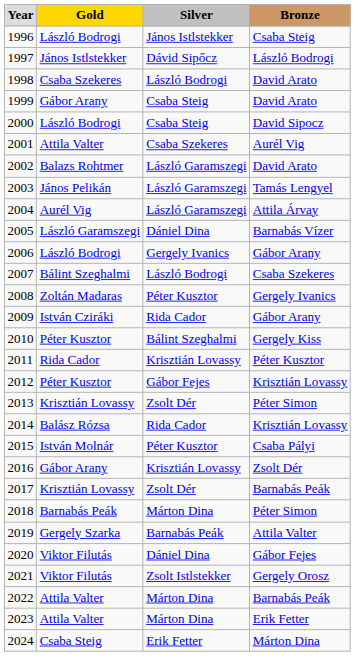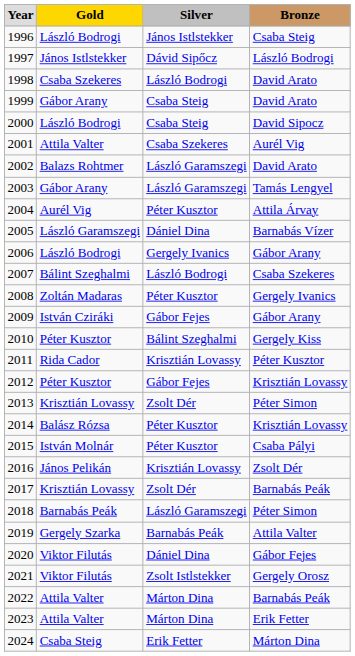2003 | column 2: János Pelikán -> Gábor Arany
2004 | column 3: László Garamszegi -> Péter Kusztor
2009 | column 3: Rida Cador -> Gábor Fejes
2014 | column 3: Rida Cador -> Péter Kusztor
2016 | column 2: Gábor Arany -> János Pelikán
2018 | column 3: Márton Dina -> László Garamszegi
